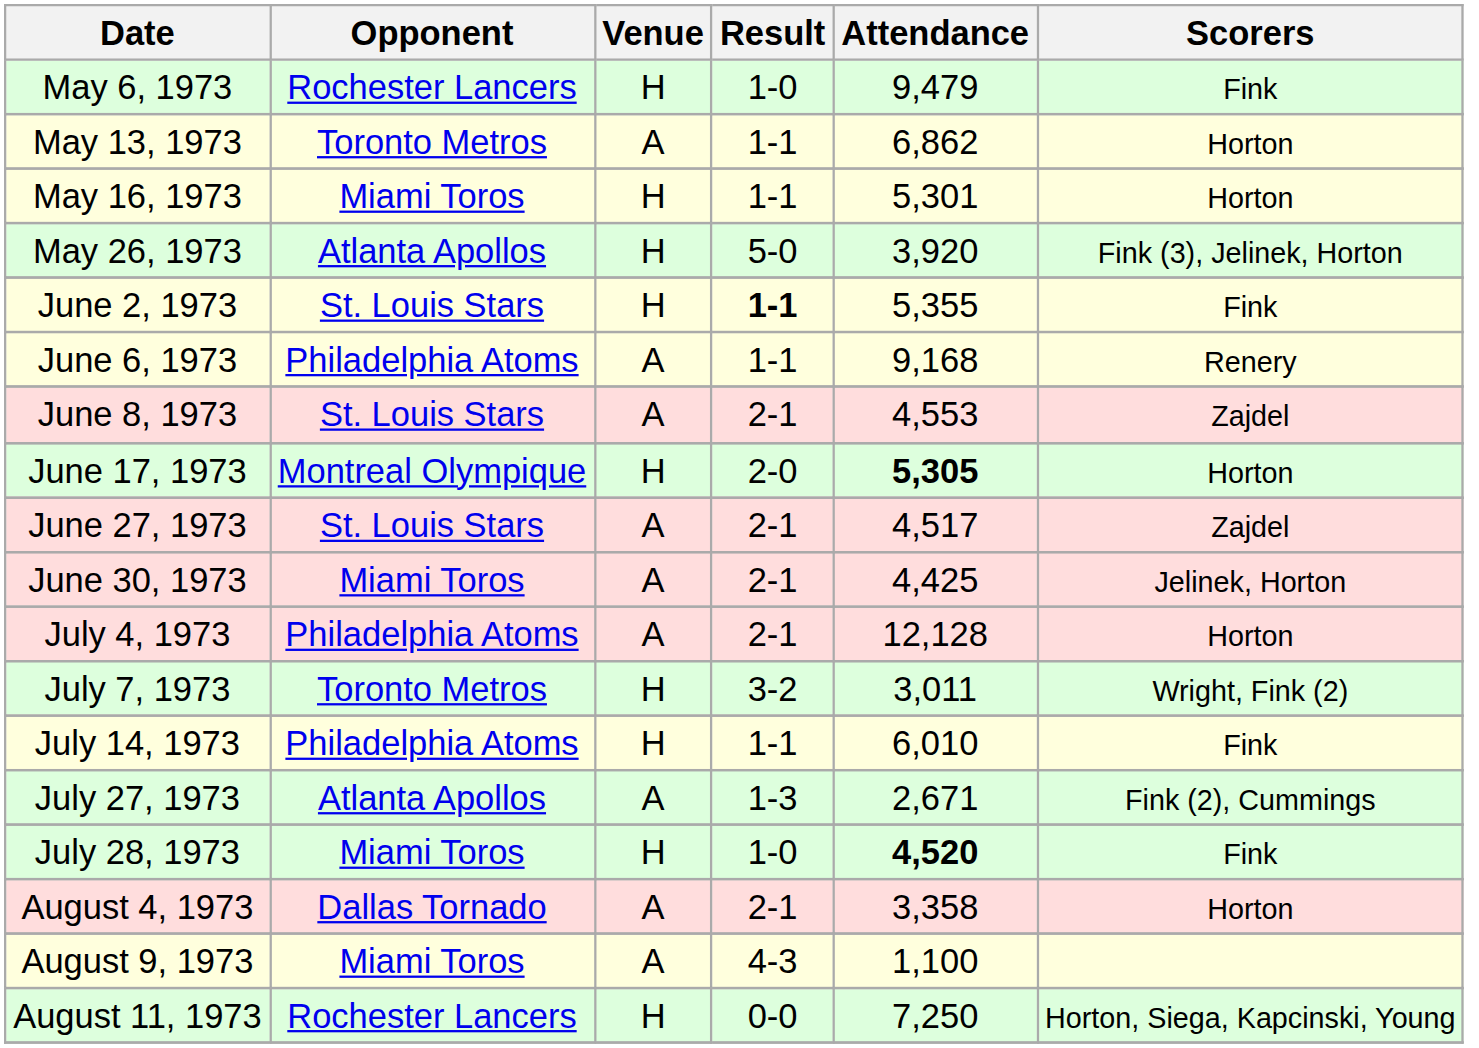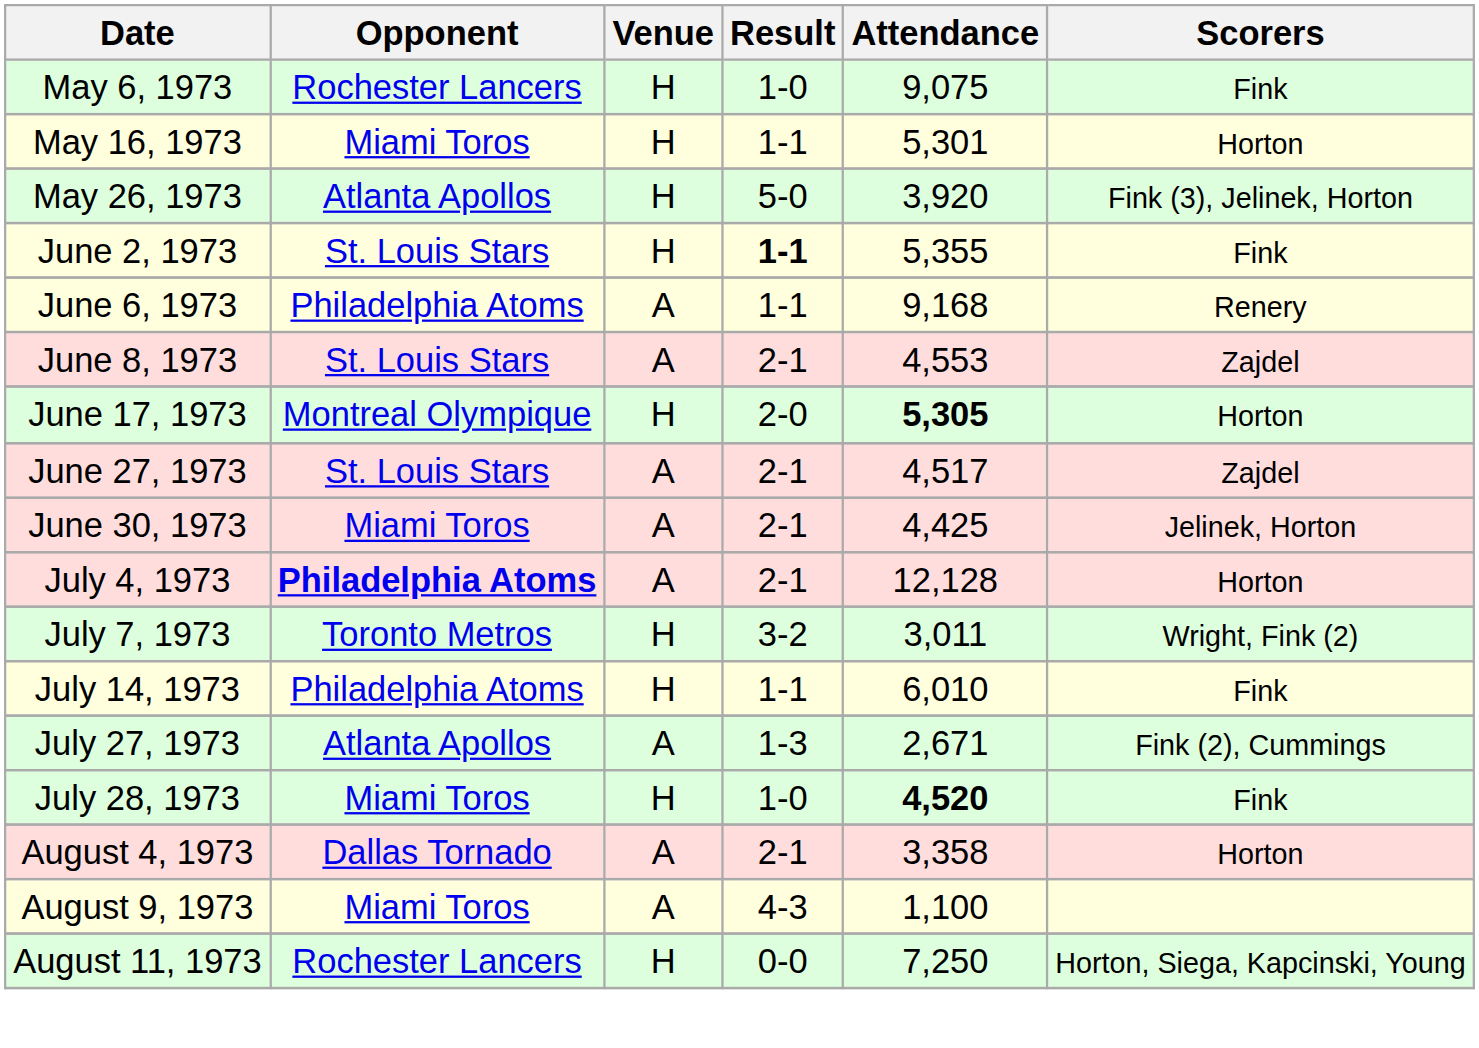May 6, 1973 | Attendance: 9,479 -> 9,075
- row: May 13, 1973 | Toronto Metros | A | 1-1 | 6,862 | Horton
July 4, 1973 | Opponent: normal -> bold
